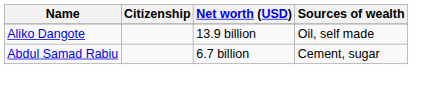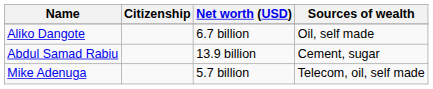Aliko Dangote | Net worth (USD): 13.9 billion -> 6.7 billion
Abdul Samad Rabiu | Net worth (USD): 6.7 billion -> 13.9 billion
+ row: Mike Adenuga | 5.7 billion | Telecom, oil, self made
